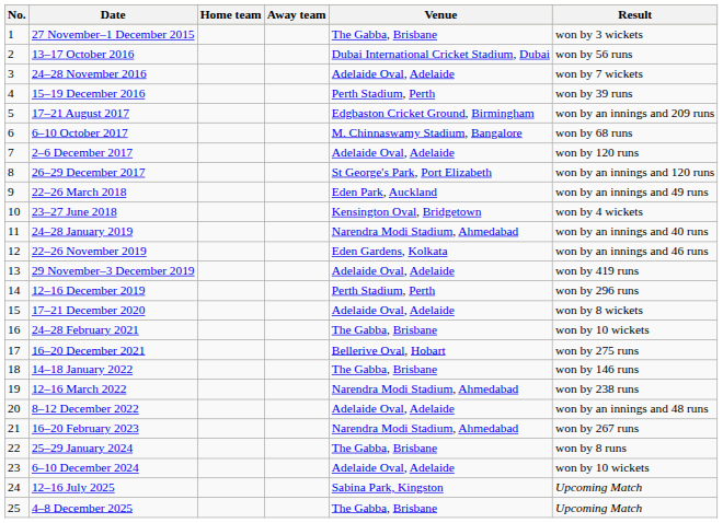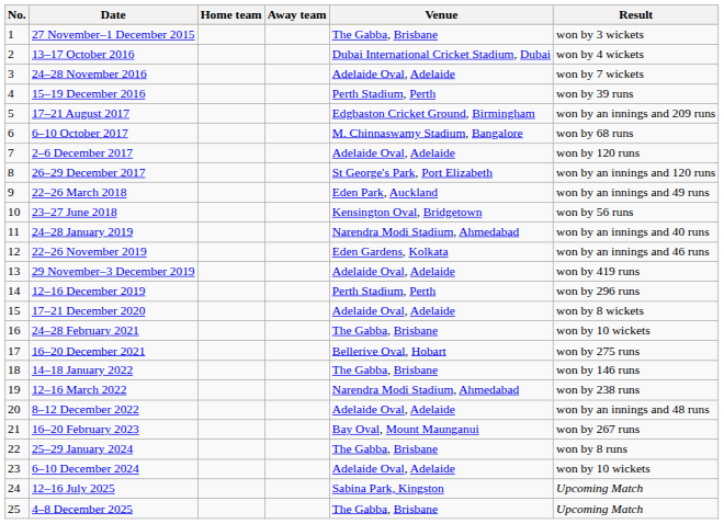13–17 October 2016 | Result: won by 56 runs -> won by 4 wickets
23–27 June 2018 | Result: won by 4 wickets -> won by 56 runs
16–20 February 2023 | Venue: Narendra Modi Stadium, Ahmedabad -> Bay Oval, Mount Maunganui
